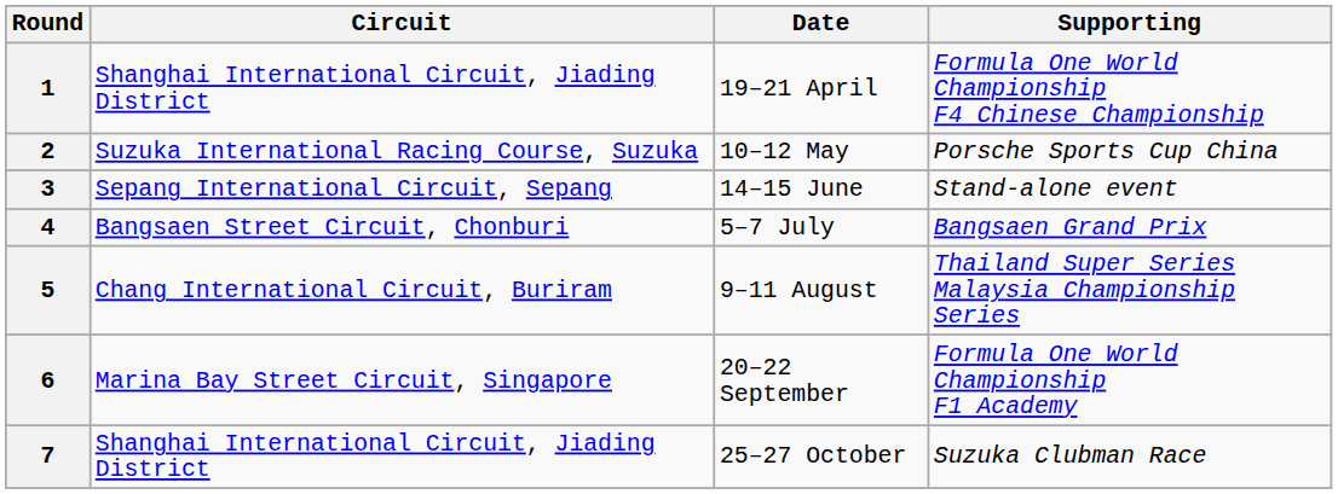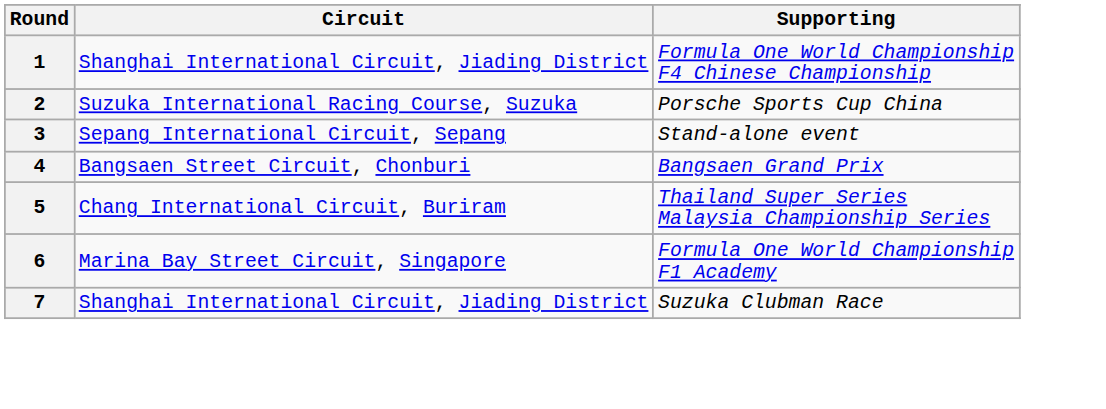- column: Date | 19–21 April | 10–12 May | 14–15 June | 5–7 July | 9–11 August | 20–22 September | 25–27 October
